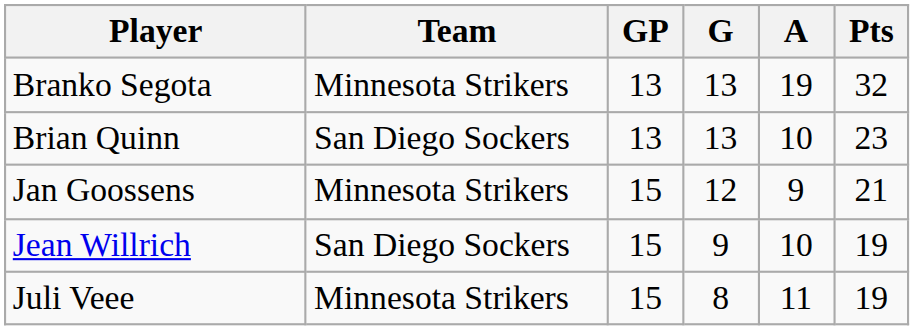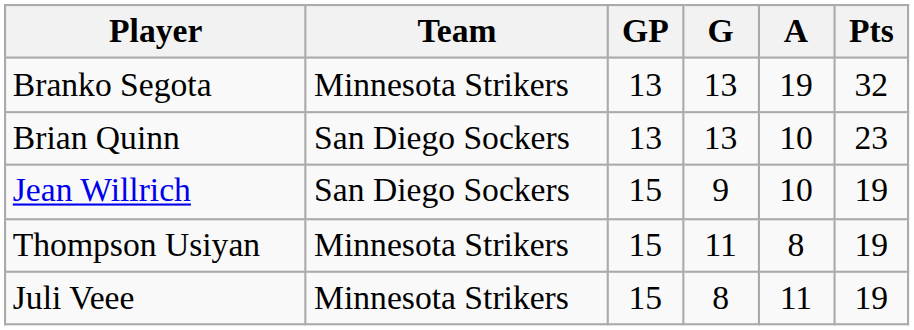- row: Jan Goossens | Minnesota Strikers | 15 | 12 | 9 | 21
+ row: Thompson Usiyan | Minnesota Strikers | 15 | 11 | 8 | 19
